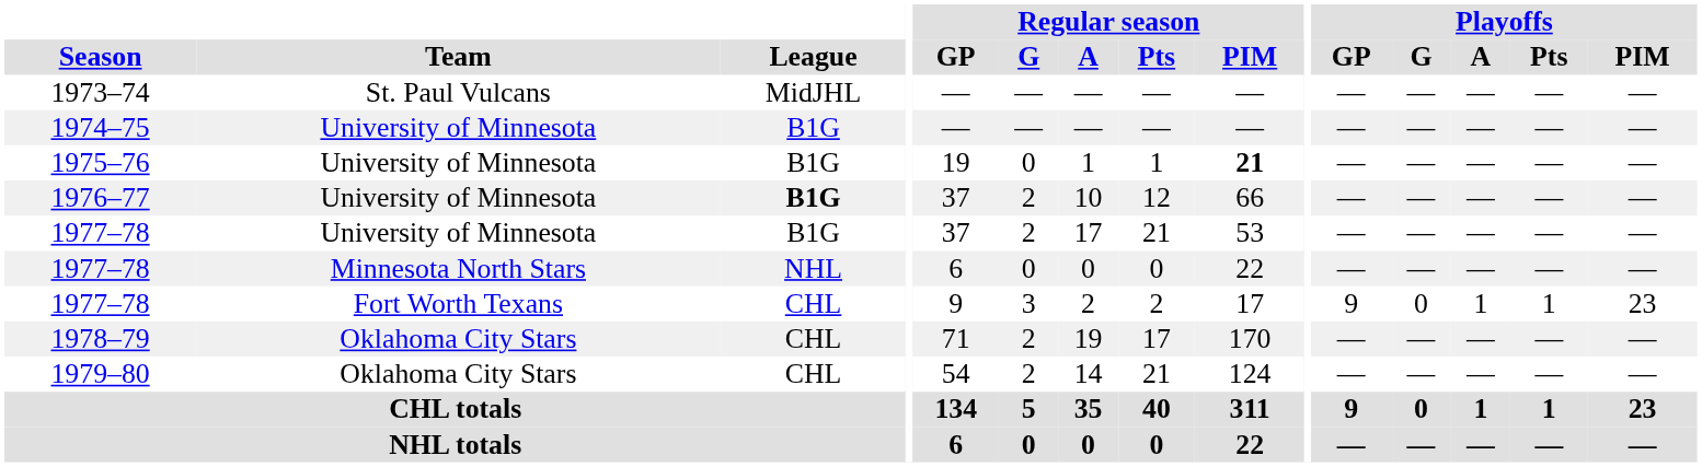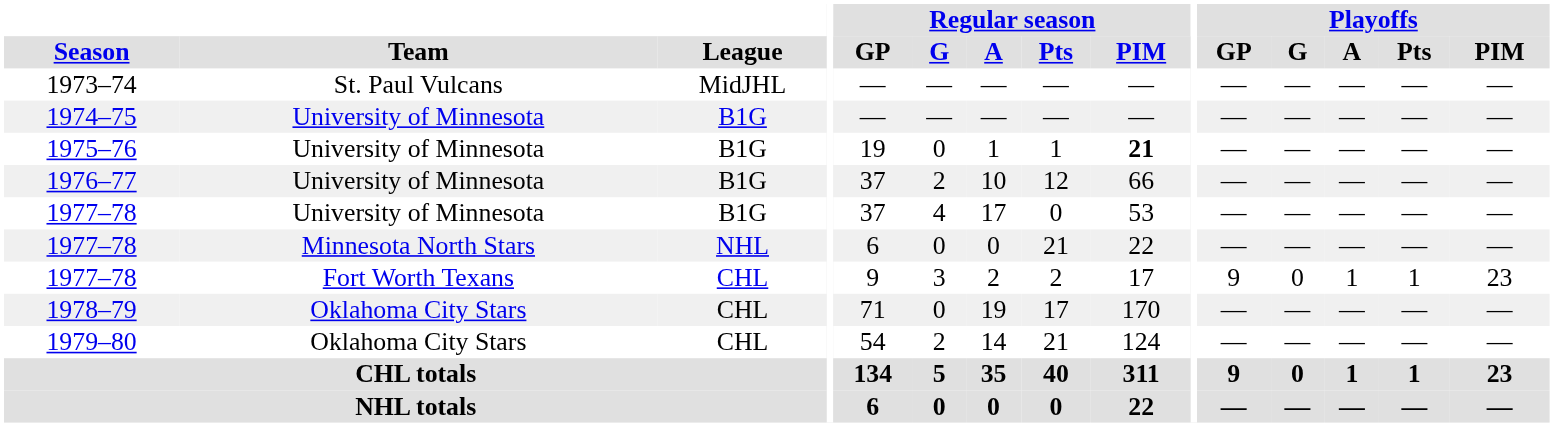1976–77 | League: bold -> normal
1977–78 / University of Minnesota | Regular season / G: 2 -> 4
1977–78 / University of Minnesota | Regular season / Pts: 21 -> 0
1977–78 / Minnesota North Stars | Regular season / Pts: 0 -> 21
1978–79 | Regular season / G: 2 -> 0
